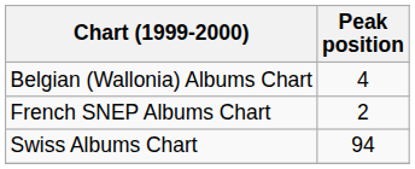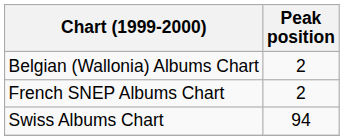Belgian (Wallonia) Albums Chart | Peak position: 4 -> 2
